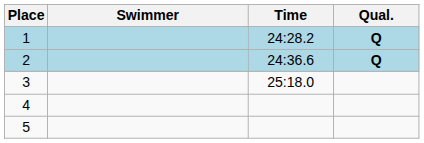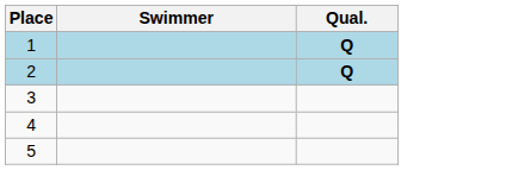- column: Time | 24:28.2 | 24:36.6 | 25:18.0
